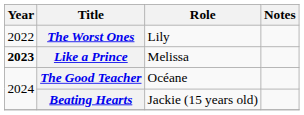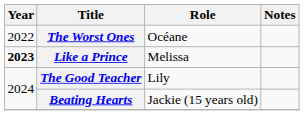The Worst Ones | Role: Lily -> Océane
The Good Teacher | Role: Océane -> Lily
